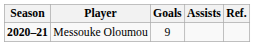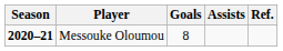Messouke Oloumou | Goals: 9 -> 8
